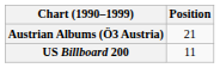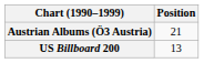US Billboard 200 | Position: 11 -> 13
